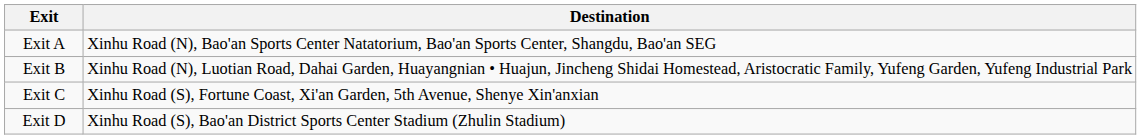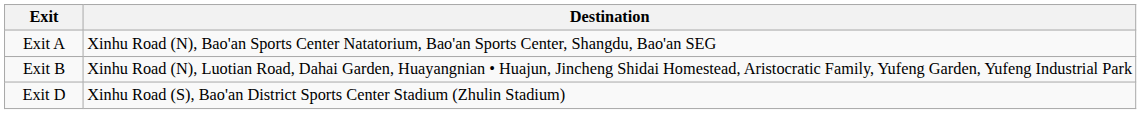- row: Exit C | Xinhu Road (S), Fortune Coast, Xi'an Garden, 5th Avenue, Shenye Xin'anxian
